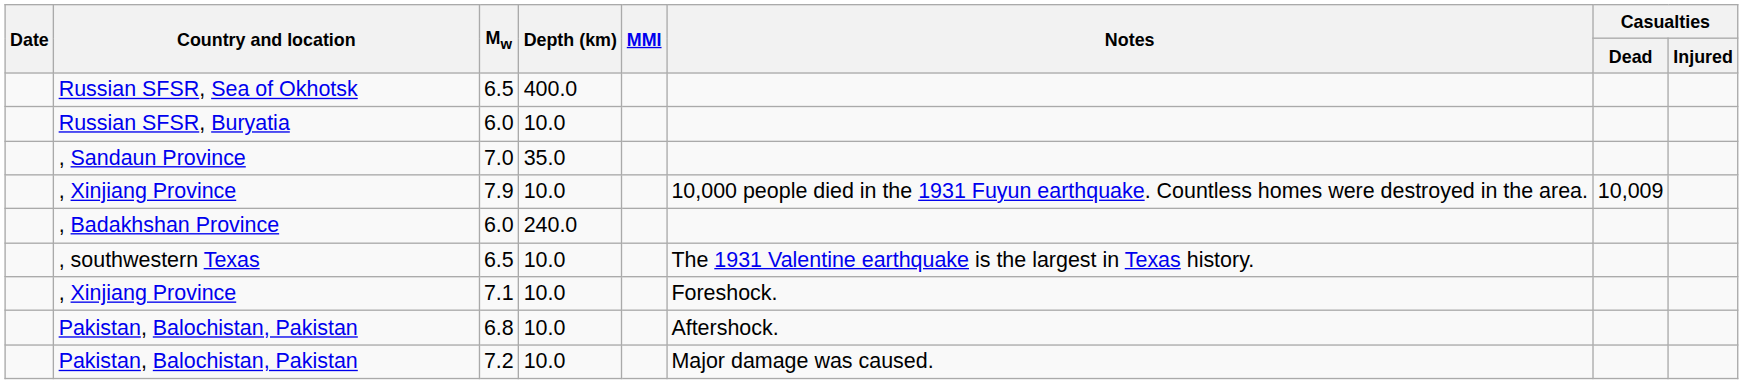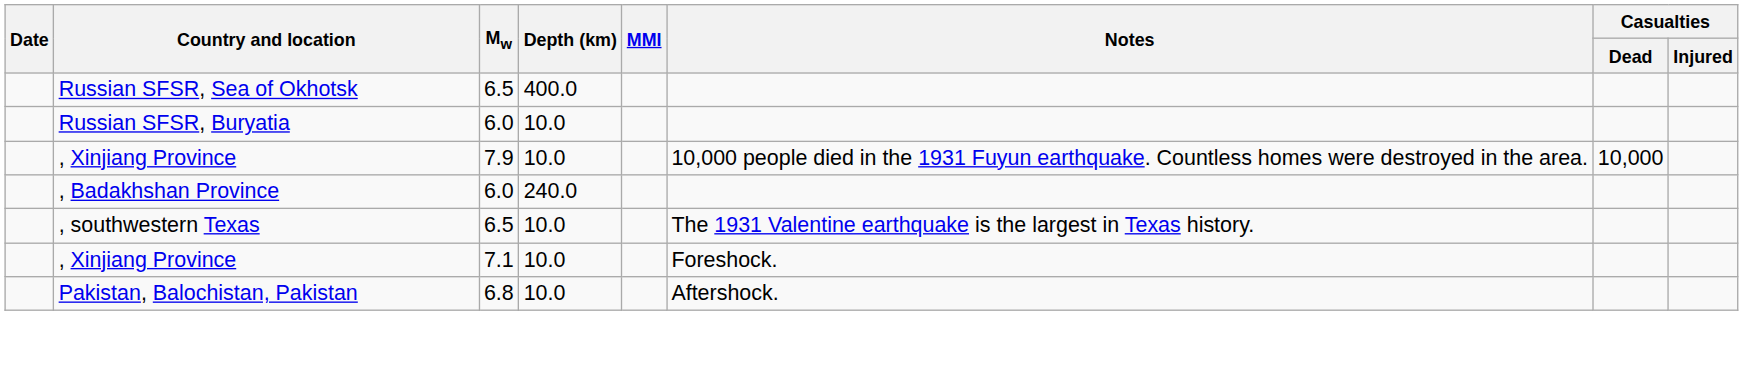- row: , Sandaun Province | 7.0 | 35.0
, Xinjiang Province / 7.9 | Casualties / Dead: 10,009 -> 10,000
- row: Pakistan, Balochistan, Pakistan | 7.2 | 10.0 | Major damage was caused.
